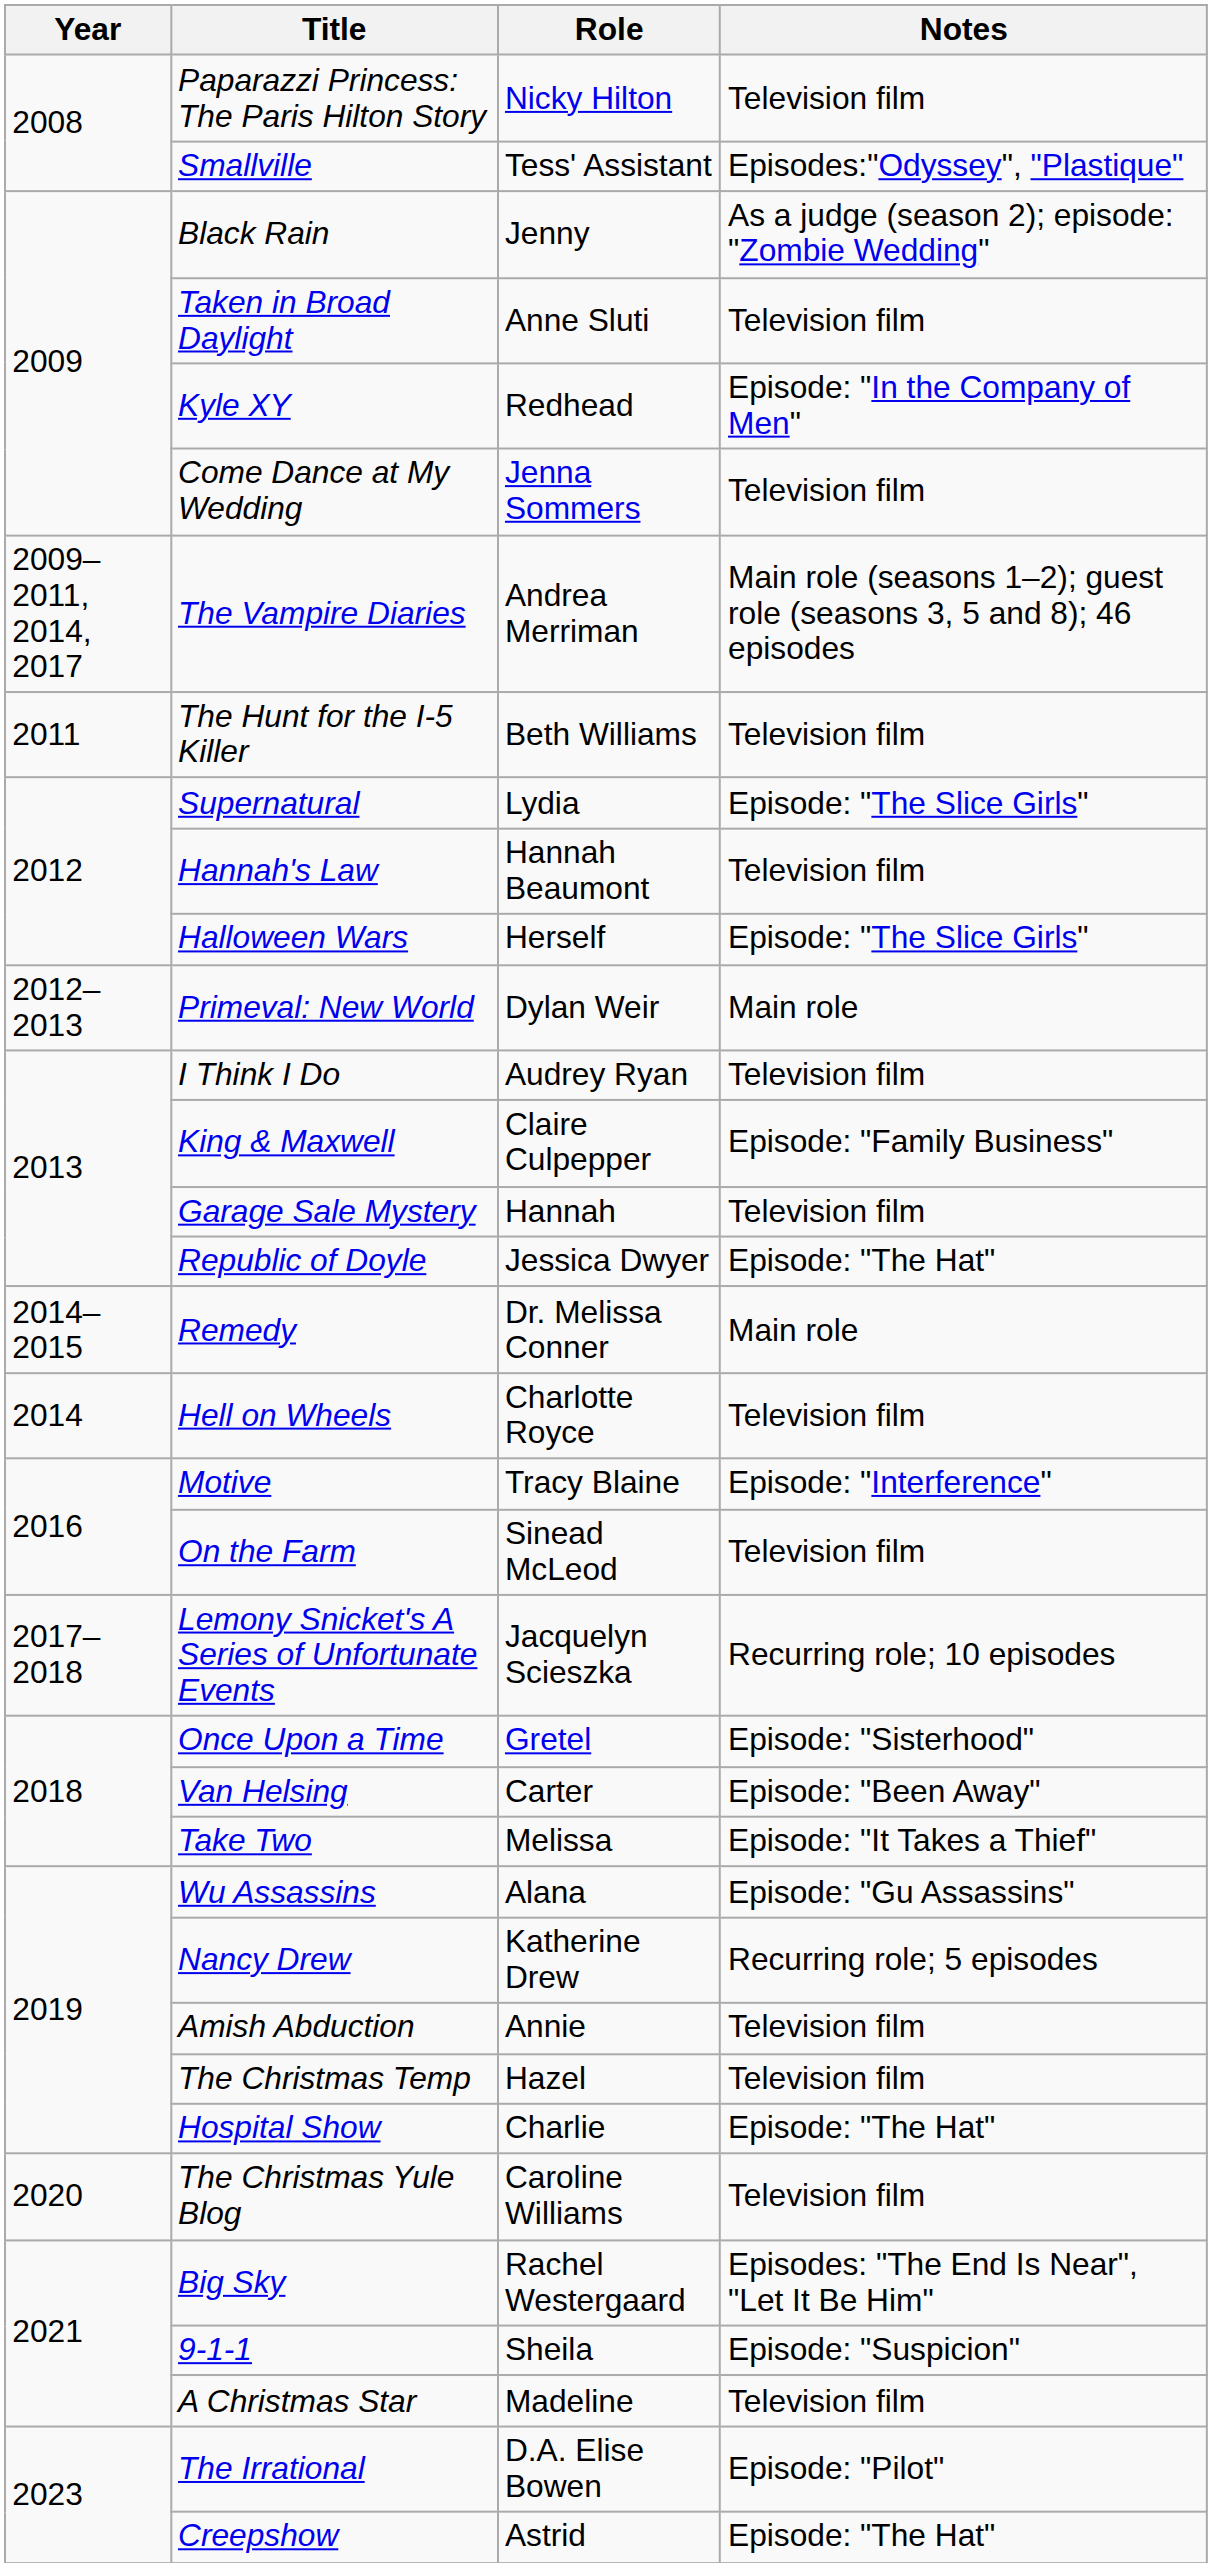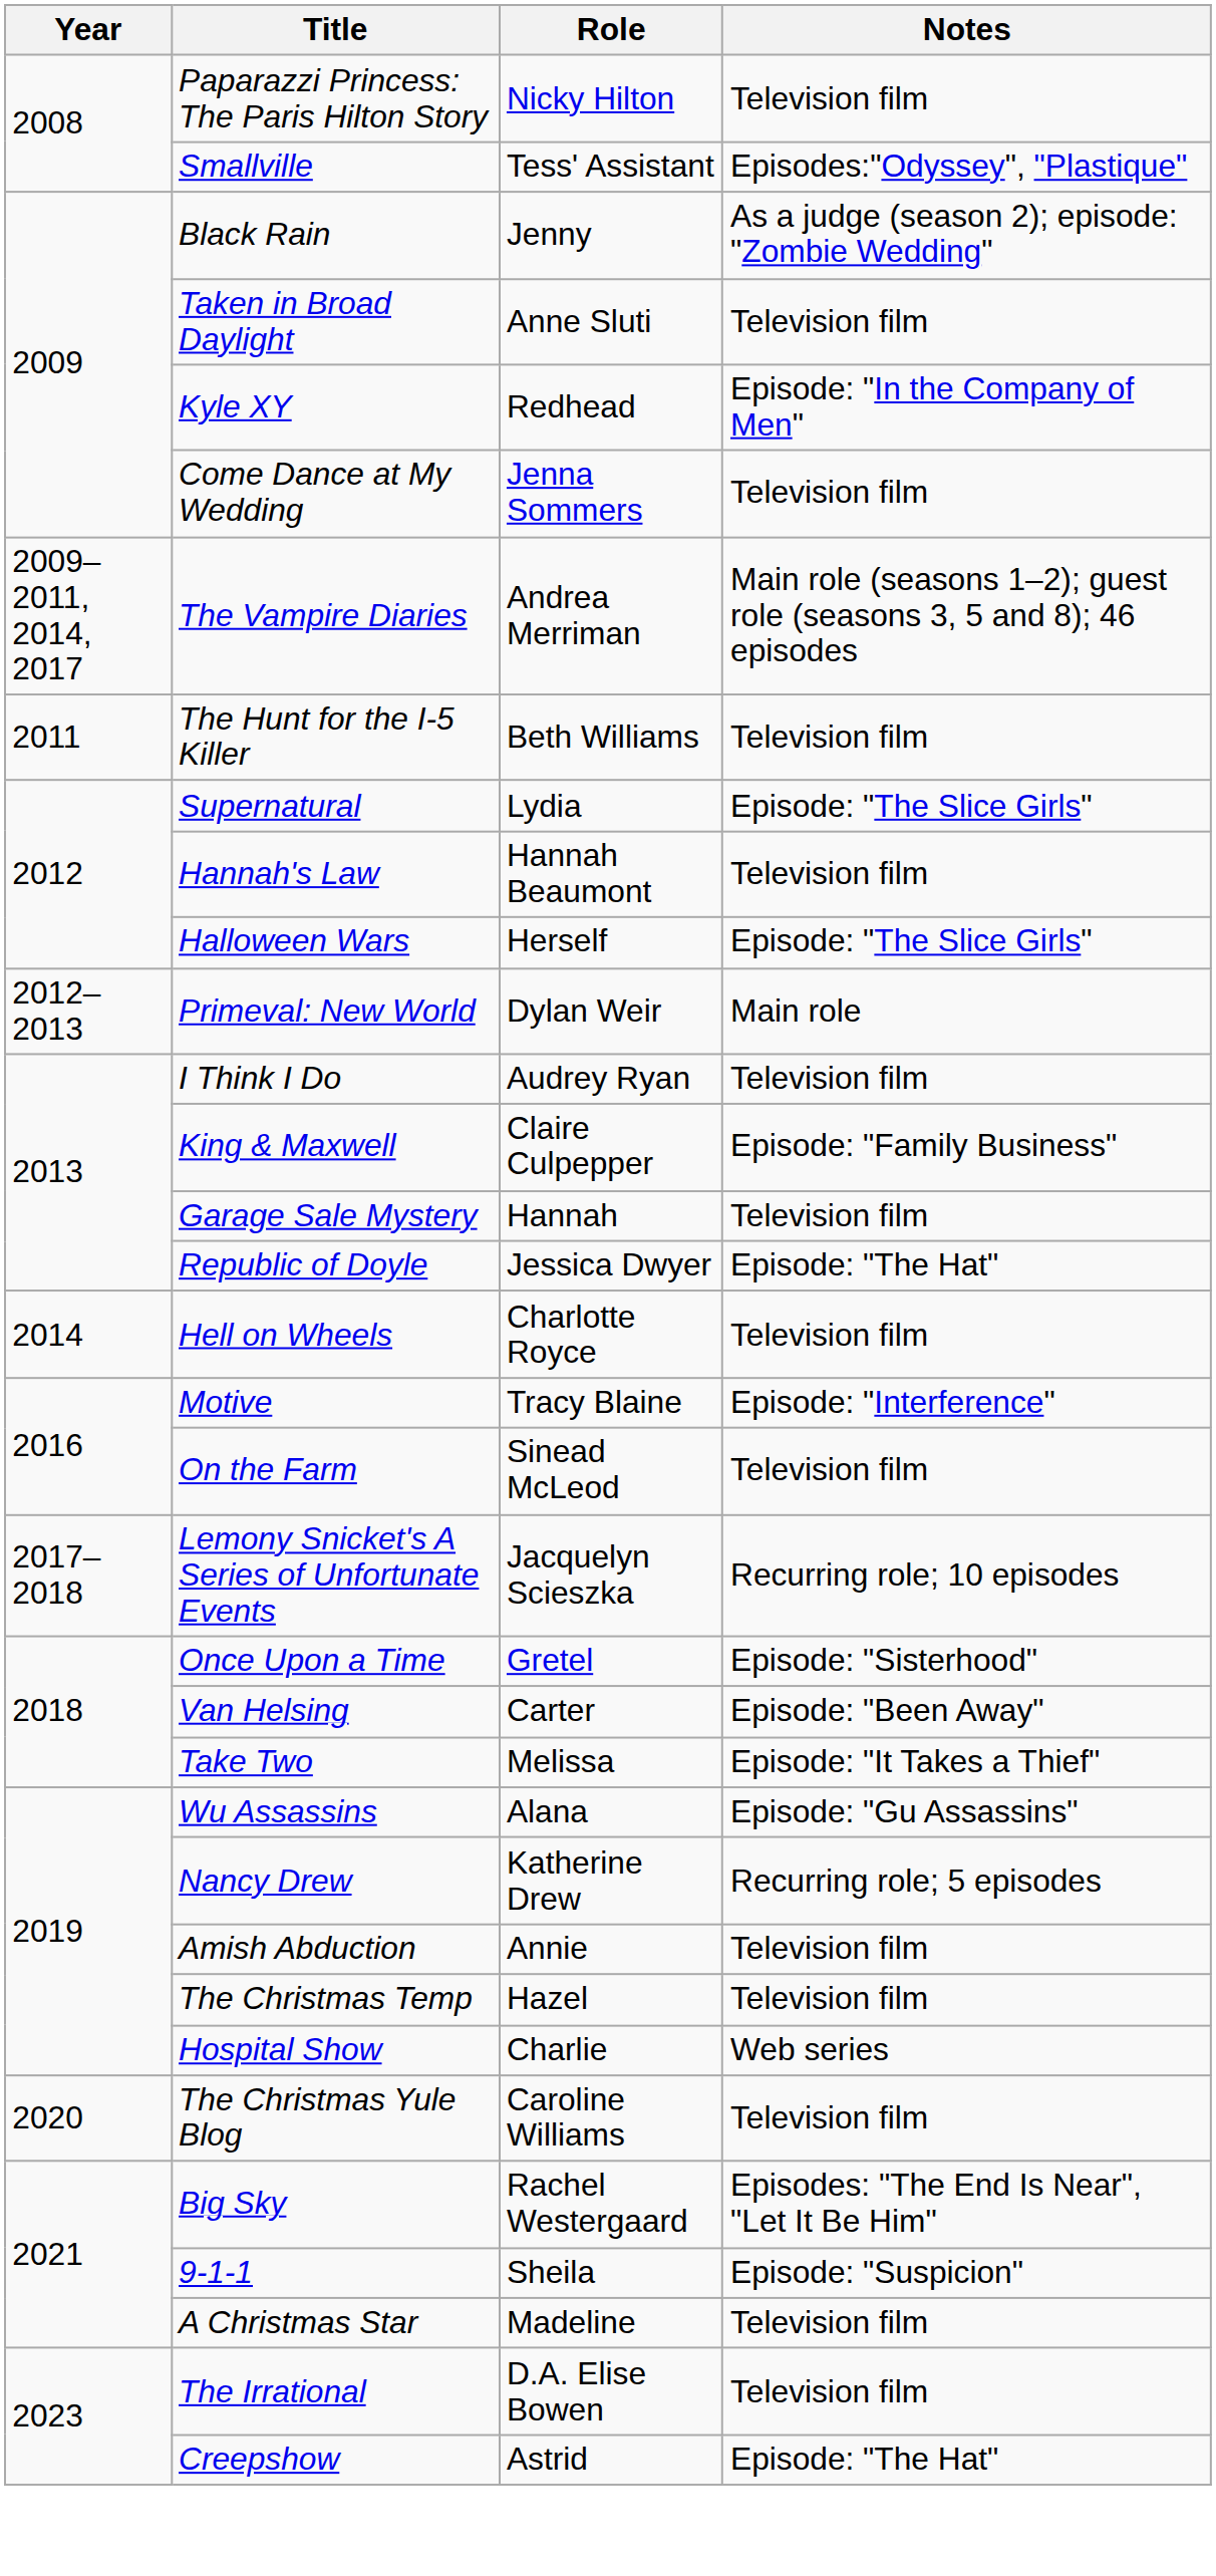- row: 2014–2015 | Remedy | Dr. Melissa Conner | Main role
Hospital Show | Notes: Episode: "The Hat" -> Web series
The Irrational | Notes: Episode: "Pilot" -> Television film
